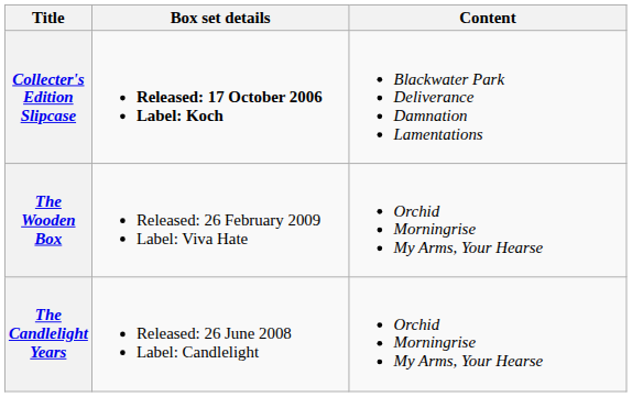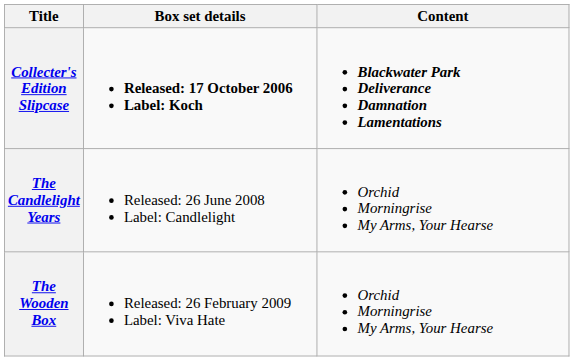Collecter's Edition Slipcase | Content: normal -> bold
rows swapped: The Candlelight Years <-> The Wooden Box
